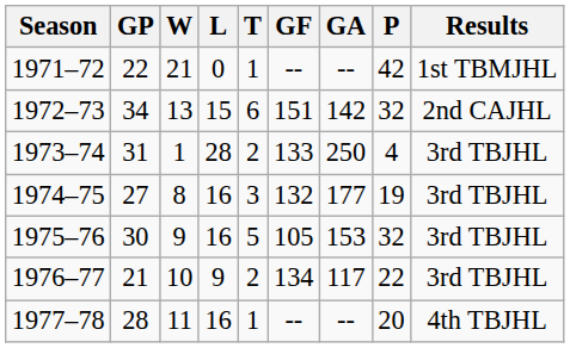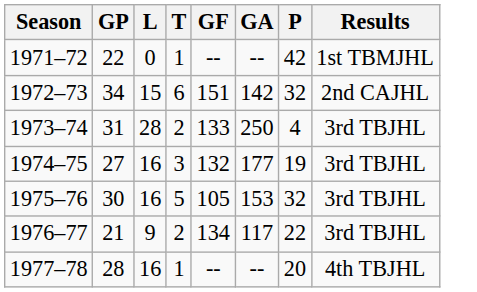- column: W | 21 | 13 | 1 | 8 | 9 | 10 | 11
